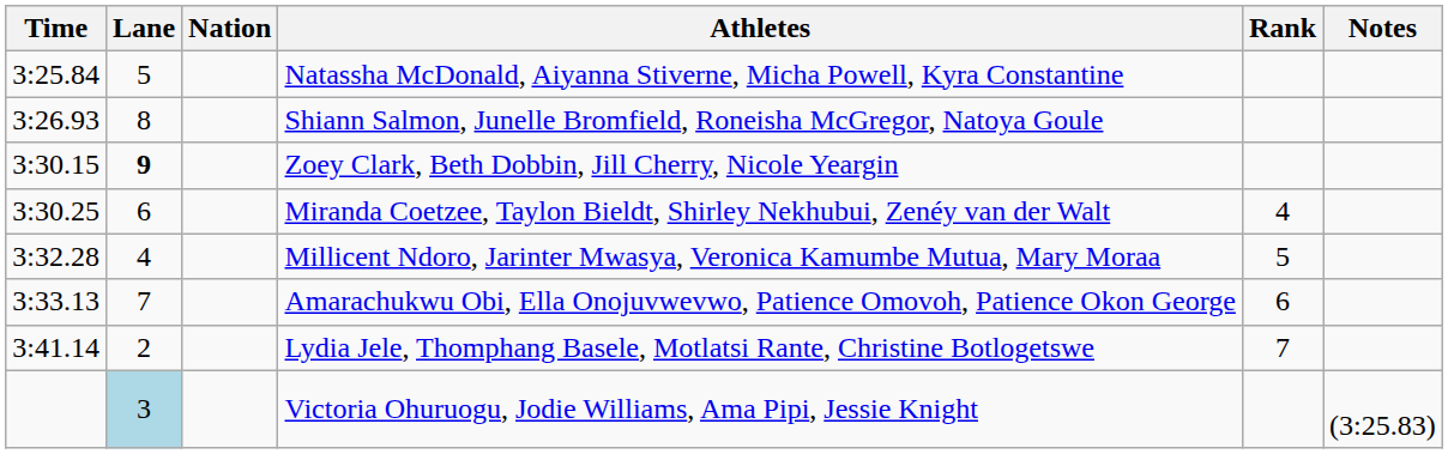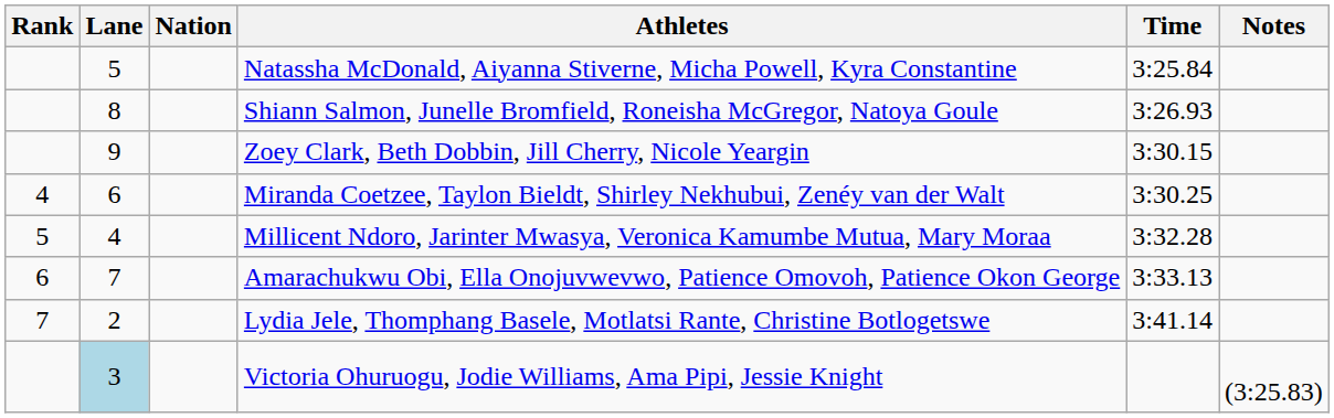columns swapped: Rank <-> Time
Zoey Clark, Beth Dobbin, Jill Cherry, Nicole Yeargin | Lane: bold -> normal
